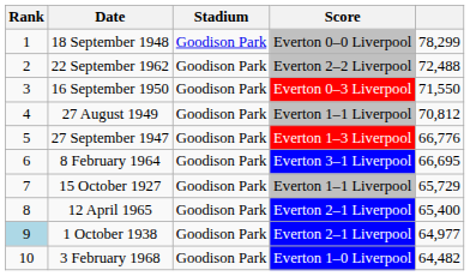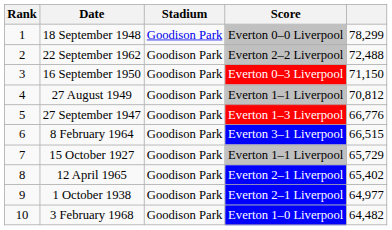16 September 1950 | column 5: 71,550 -> 71,150
8 February 1964 | column 5: 66,695 -> 66,515
12 April 1965 | column 5: 65,400 -> 65,402
1 October 1938 | Rank: lightblue background -> no background
